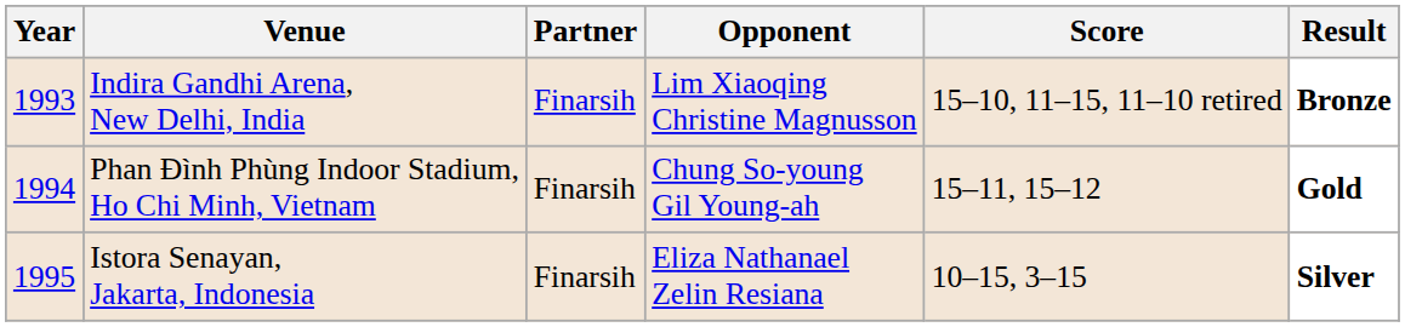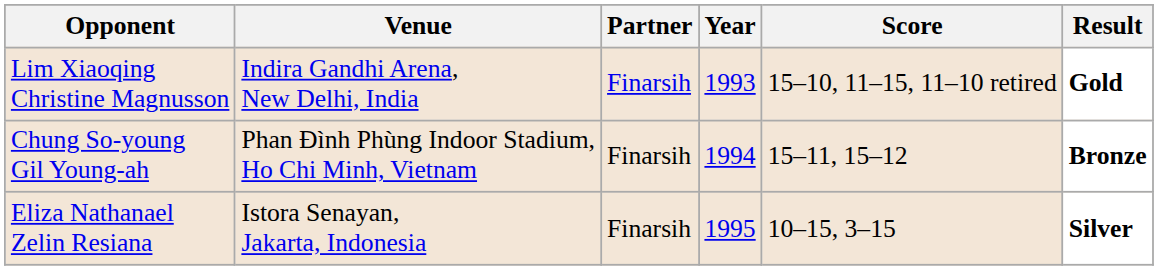columns swapped: Year <-> Opponent
Indira Gandhi Arena, New Delhi, India | Result: Bronze -> Gold
Phan Đình Phùng Indoor Stadium, Ho Chi Minh, Vietnam | Result: Gold -> Bronze
